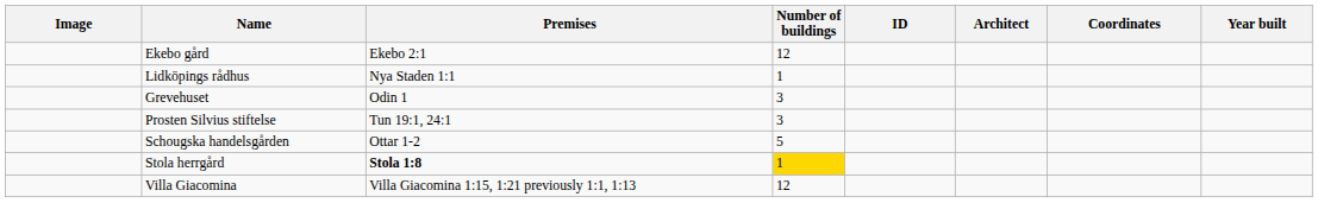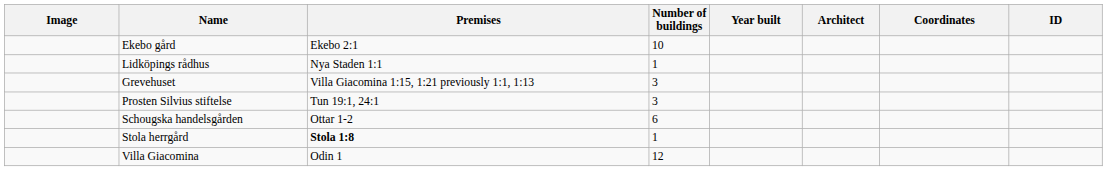columns swapped: Year built <-> ID
Ekebo gård | Number of buildings: 12 -> 10
Grevehuset | Premises: Odin 1 -> Villa Giacomina 1:15, 1:21 previously 1:1, 1:13
Schougska handelsgården | Number of buildings: 5 -> 6
Stola herrgård | Number of buildings: gold background -> no background
Villa Giacomina | Premises: Villa Giacomina 1:15, 1:21 previously 1:1, 1:13 -> Odin 1
